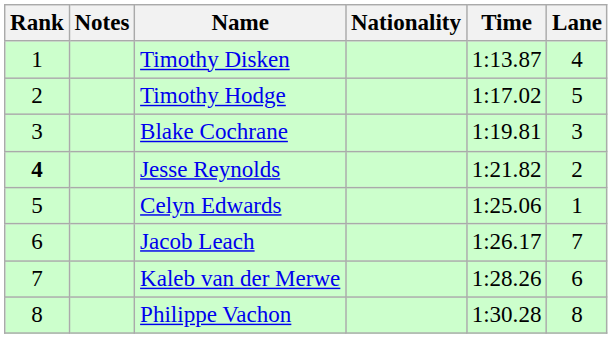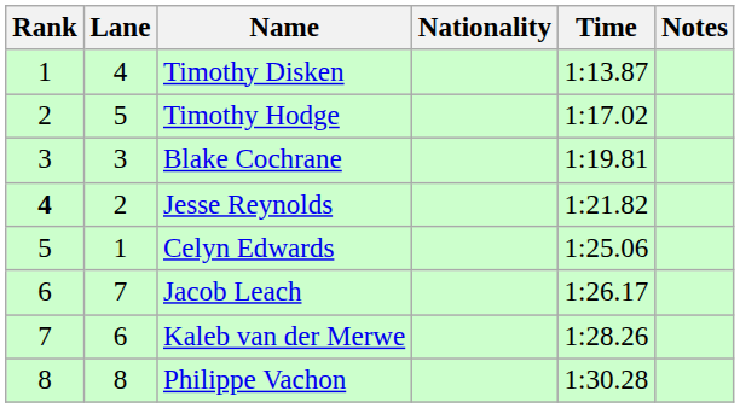columns swapped: Lane <-> Notes
